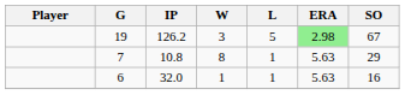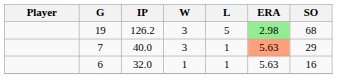19 | SO: 67 -> 68
7 | IP: 10.8 -> 40.0
7 | W: 8 -> 3
7 | ERA: no background -> lightsalmon background
